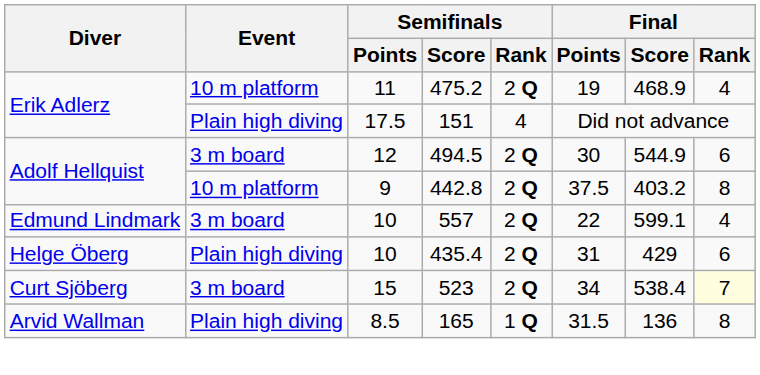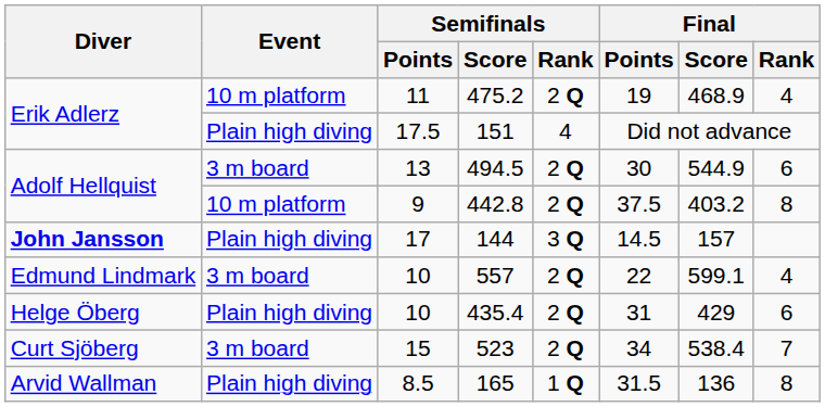494.5 | Semifinals / Points: 12 -> 13
+ row: John Jansson | Plain high diving | 17 | 144 | 3 Q | 14.5 | 157
523 | Final / Rank: lightyellow background -> no background
